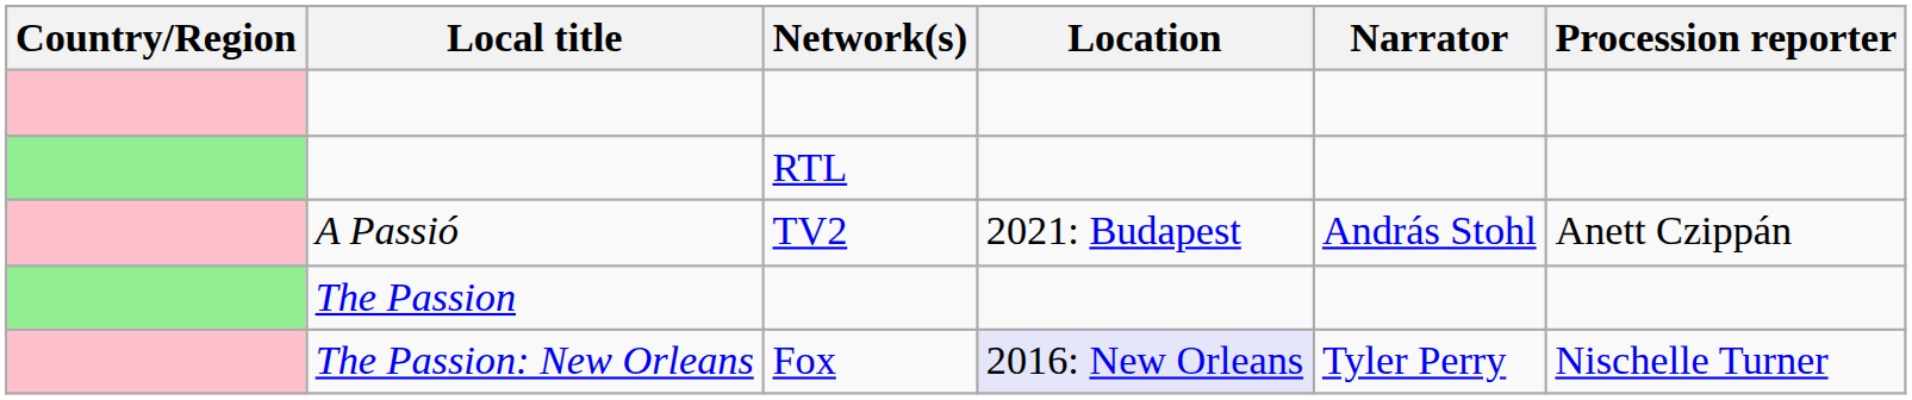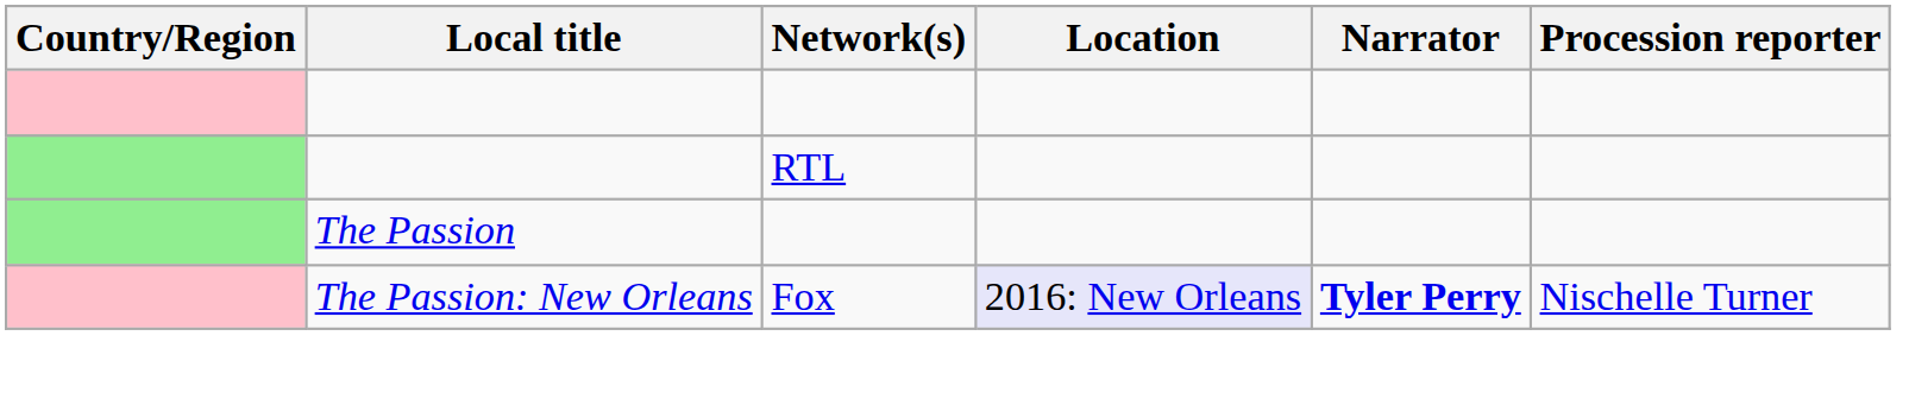- row: A Passió | TV2 | 2021: Budapest | András Stohl | Anett Czippán
The Passion: New Orleans | Narrator: normal -> bold
